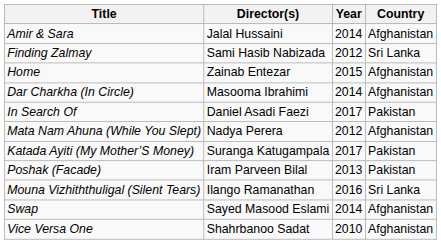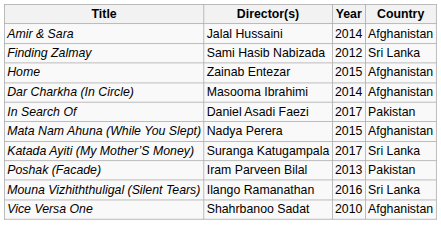Mata Nam Ahuna (While You Slept) | Year: 2012 -> 2015
Katada Ayiti (My Mother’S Money) | Country: Pakistan -> Sri Lanka
- row: Swap | Sayed Masood Eslami | 2014 | Afghanistan
